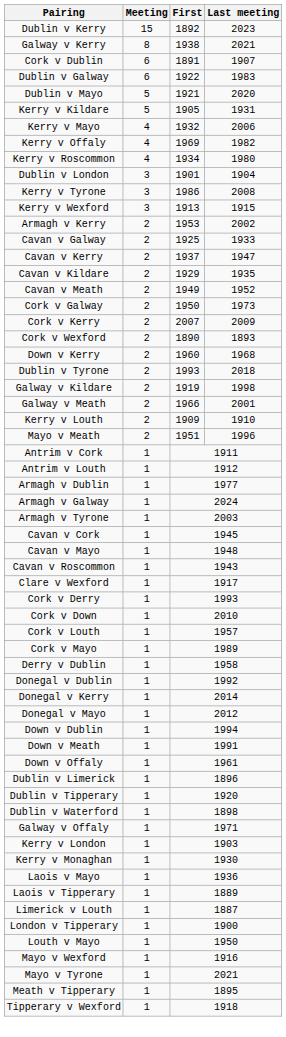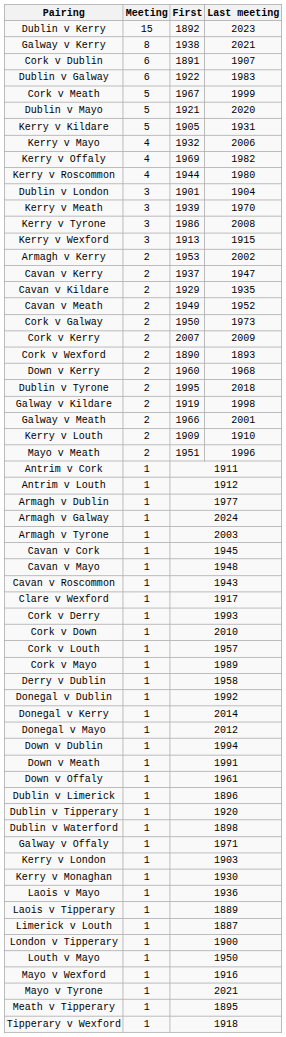+ row: Cork v Meath | 5 | 1967 | 1999
Kerry v Roscommon | First: 1934 -> 1944
+ row: Kerry v Meath | 3 | 1939 | 1970
- row: Cavan v Galway | 2 | 1925 | 1933
Dublin v Tyrone | First: 1993 -> 1995
